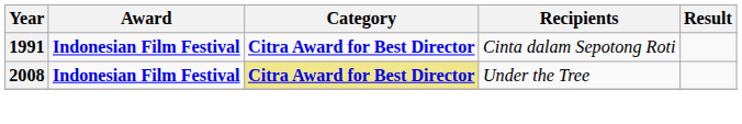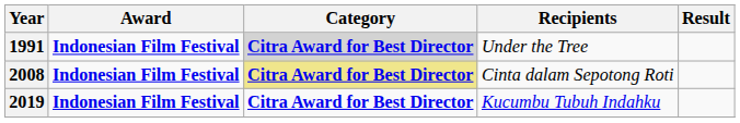1991 | Category: no background -> lightgrey background
1991 | Recipients: Cinta dalam Sepotong Roti -> Under the Tree
2008 | Recipients: Under the Tree -> Cinta dalam Sepotong Roti
+ row: 2019 | Indonesian Film Festival | Citra Award for Best Director | Kucumbu Tubuh Indahku
